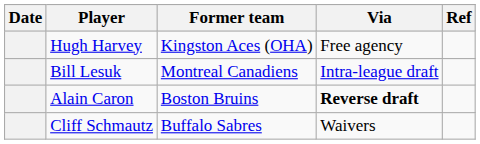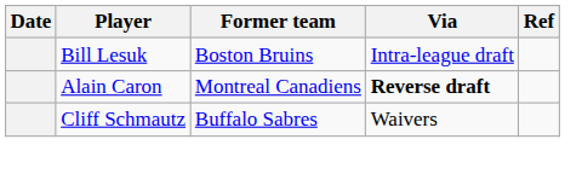- row: Hugh Harvey | Kingston Aces (OHA) | Free agency
Bill Lesuk | Former team: Montreal Canadiens -> Boston Bruins
Alain Caron | Former team: Boston Bruins -> Montreal Canadiens
